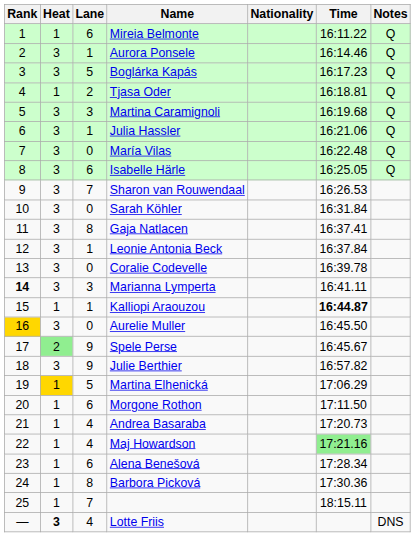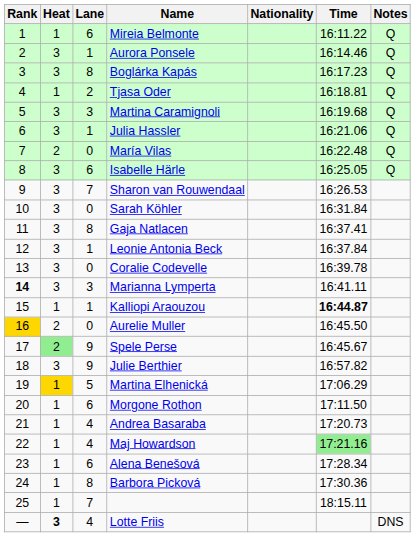Boglárka Kapás | Lane: 5 -> 8
María Vilas | Heat: 3 -> 2
Aurelie Muller | Heat: 3 -> 2
